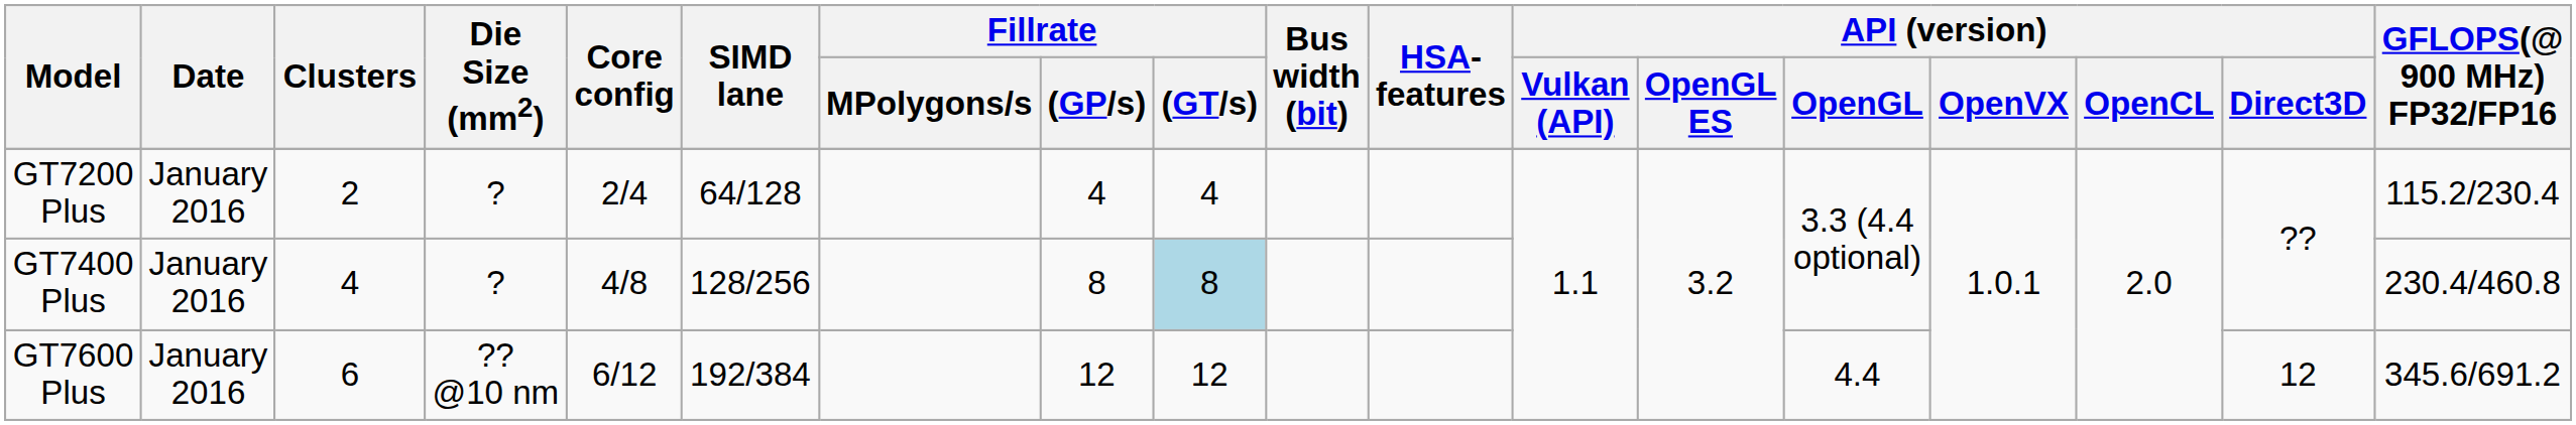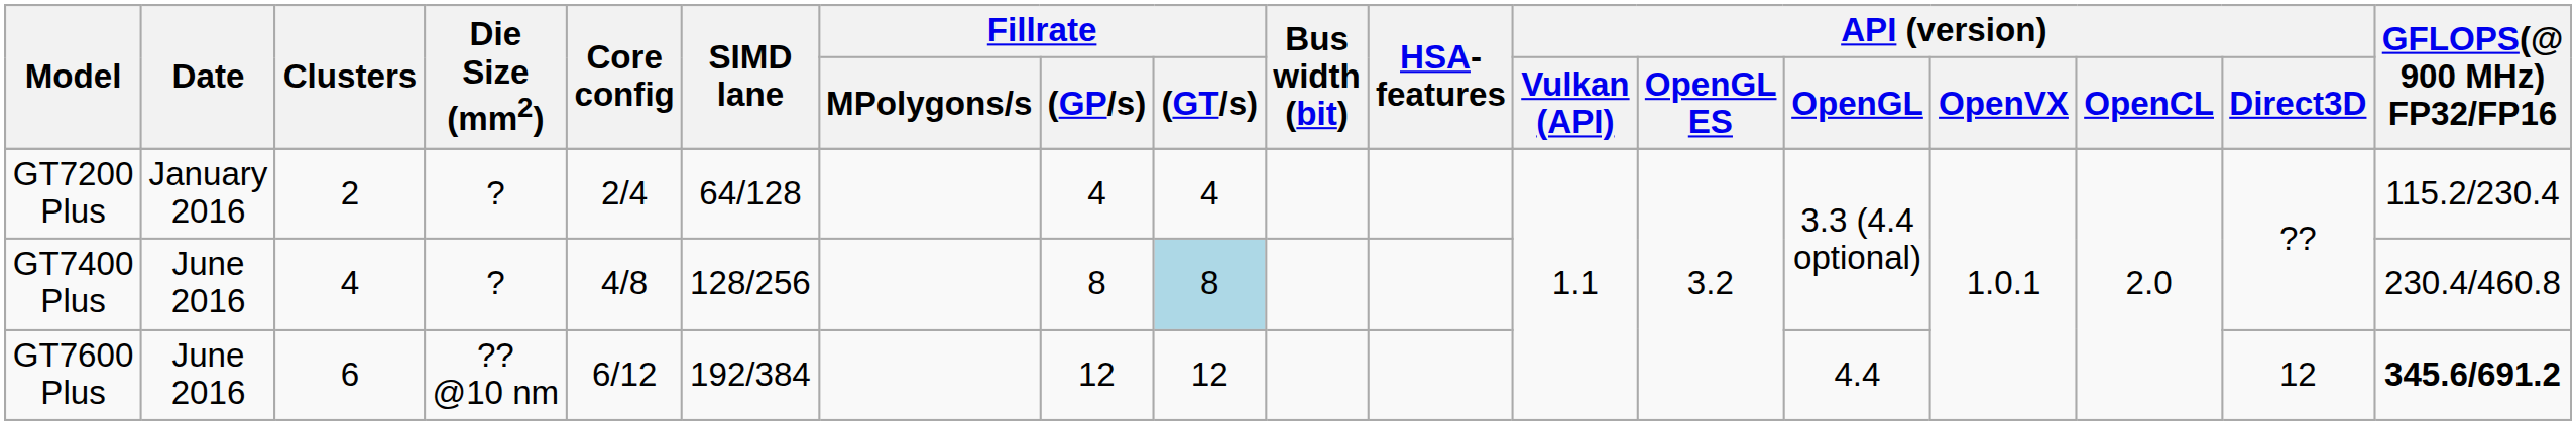GT7400 Plus | Date: January 2016 -> June 2016
GT7600 Plus | Date: January 2016 -> June 2016
GT7600 Plus | GFLOPS(@ 900 MHz) FP32/FP16: normal -> bold
